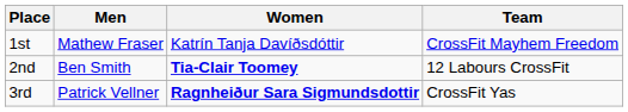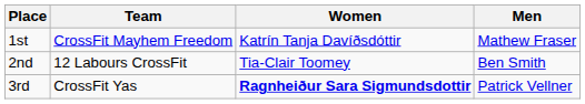columns swapped: Men <-> Team
2nd | Women: bold -> normal
